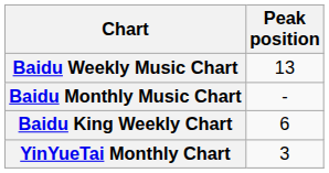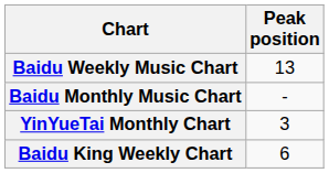rows swapped: Baidu King Weekly Chart <-> YinYueTai Monthly Chart
